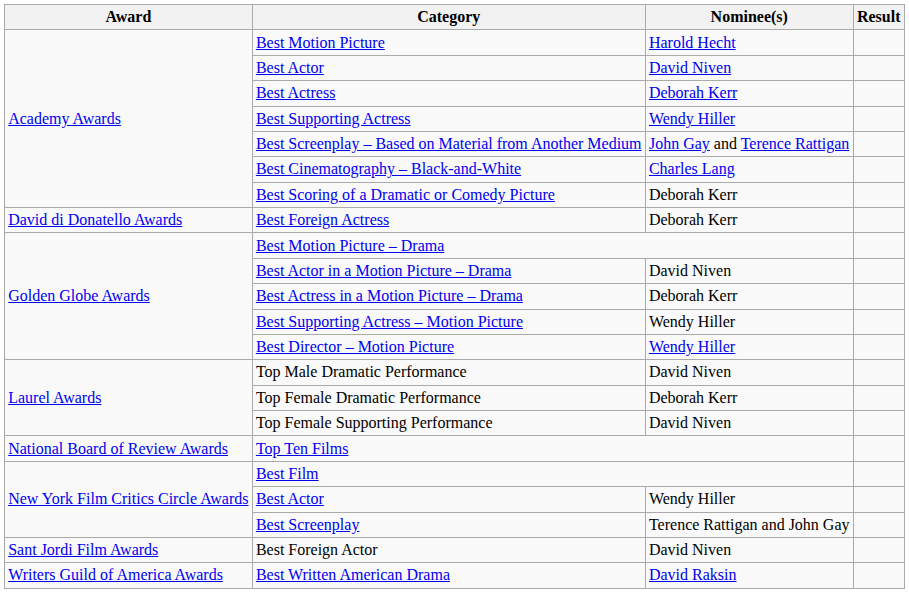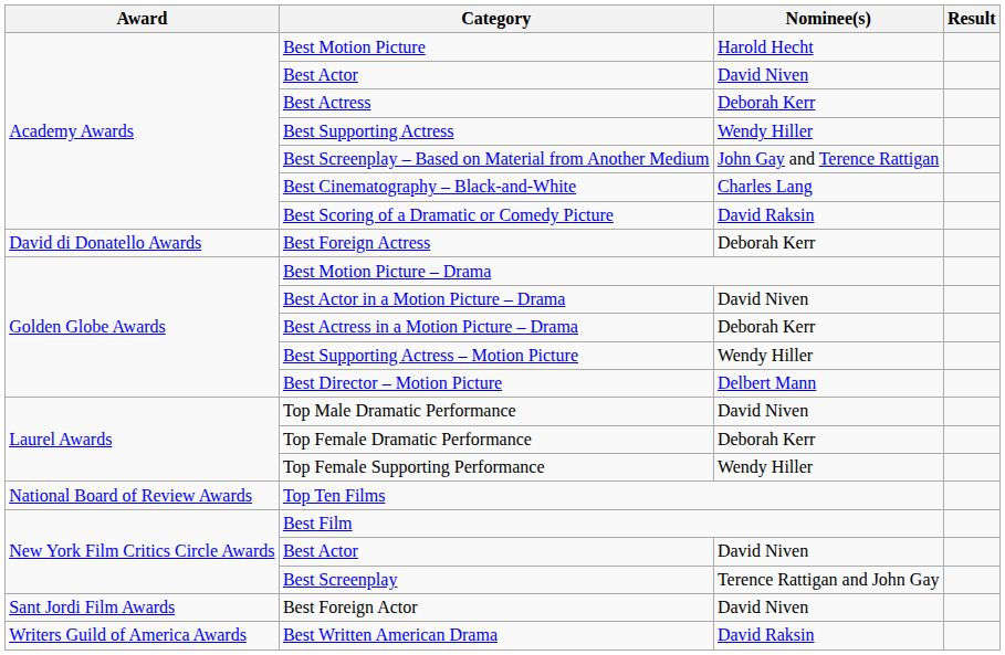Best Scoring of a Dramatic or Comedy Picture | Nominee(s): Deborah Kerr -> David Raksin
Best Director – Motion Picture | Nominee(s): Wendy Hiller -> Delbert Mann
Top Female Supporting Performance | Nominee(s): David Niven -> Wendy Hiller
New York Film Critics Circle Awards / Best Actor | Nominee(s): Wendy Hiller -> David Niven
